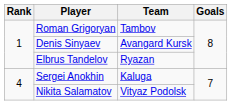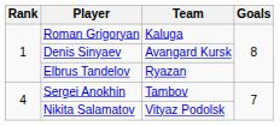Roman Grigoryan | Team: Tambov -> Kaluga
Sergei Anokhin | Team: Kaluga -> Tambov
